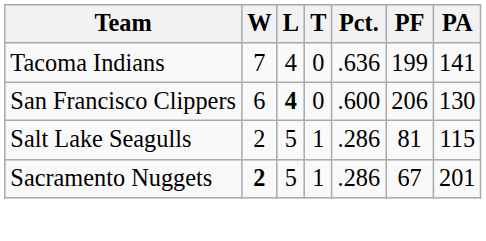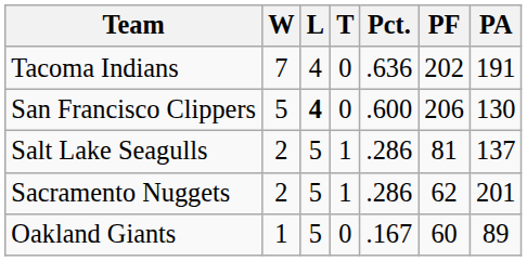Tacoma Indians | PF: 199 -> 202
Tacoma Indians | PA: 141 -> 191
San Francisco Clippers | W: 6 -> 5
Salt Lake Seagulls | PA: 115 -> 137
Sacramento Nuggets | W: bold -> normal
Sacramento Nuggets | PF: 67 -> 62
+ row: Oakland Giants | 1 | 5 | 0 | .167 | 60 | 89
